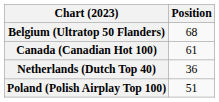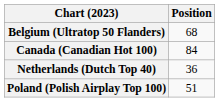Canada (Canadian Hot 100) | Position: 61 -> 84
